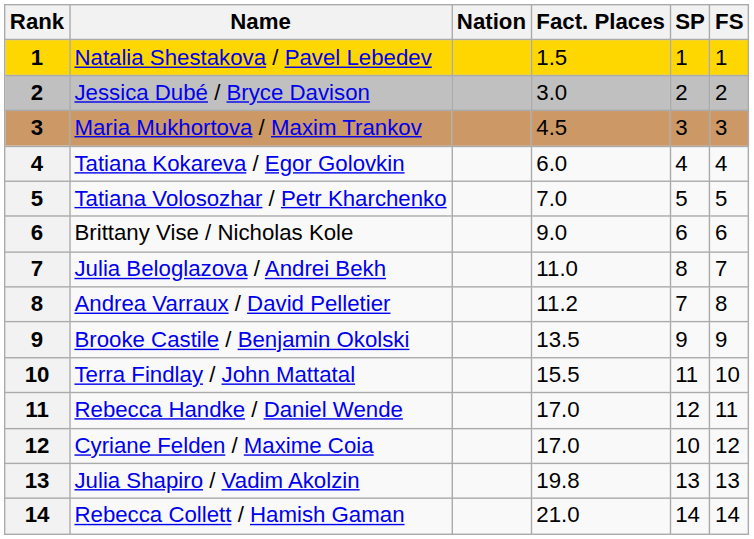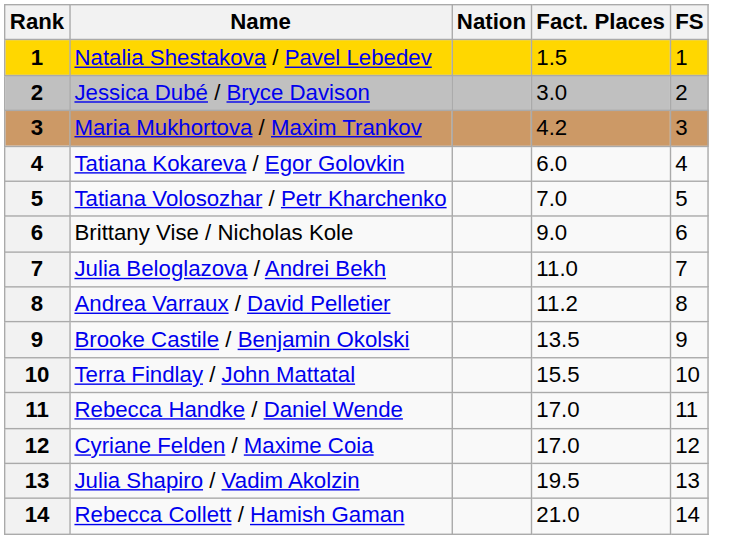- column: SP | 1 | 2 | 3 | 4 | 5 | 6 | 8 | 7 | 9 | 11 | 12 | 10 | 13 | 14
Maria Mukhortova / Maxim Trankov | Fact. Places: 4.5 -> 4.2
Julia Shapiro / Vadim Akolzin | Fact. Places: 19.8 -> 19.5
